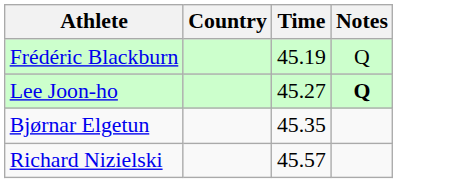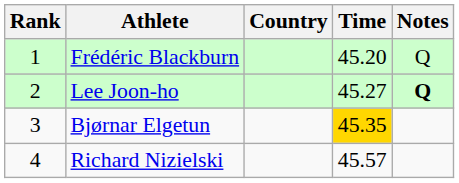+ column: Rank | 1 | 2 | 3 | 4
Frédéric Blackburn | Time: 45.19 -> 45.20
Bjørnar Elgetun | Time: no background -> gold background
